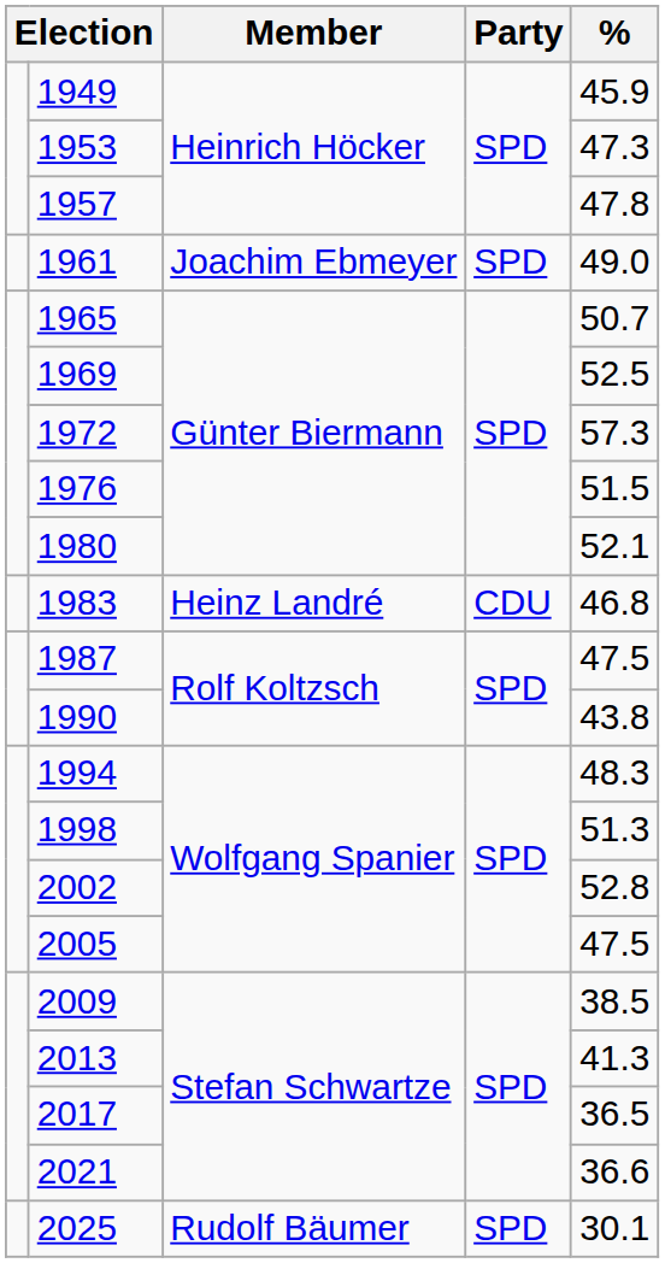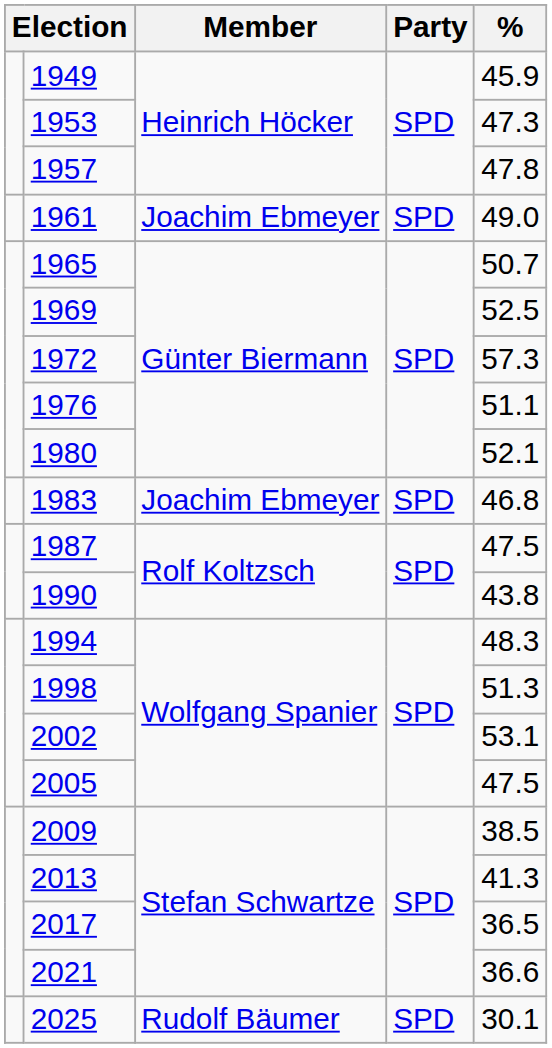1976 | %: 51.5 -> 51.1
1983 | Member: Heinz Landré -> Joachim Ebmeyer
1983 | Party: CDU -> SPD
2002 | %: 52.8 -> 53.1
